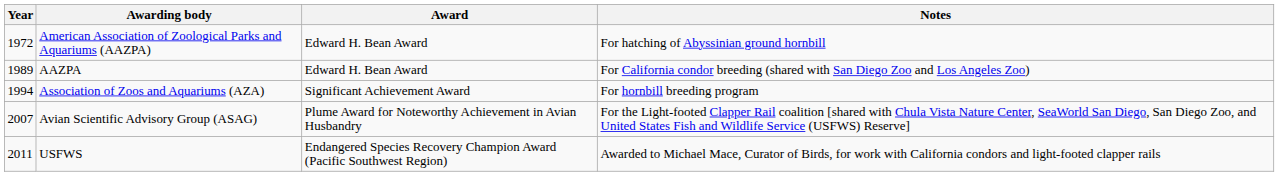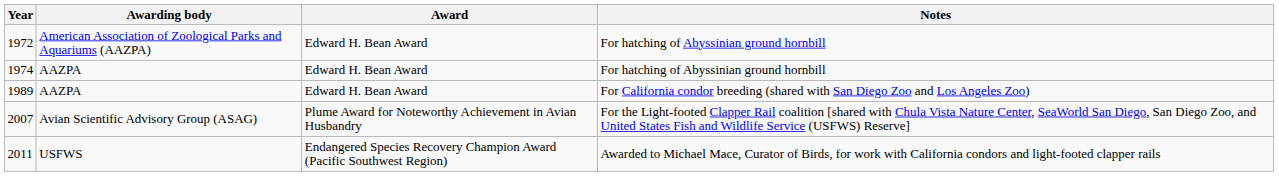+ row: 1974 | AAZPA | Edward H. Bean Award | For hatching of Abyssinian ground hornbill
- row: 1994 | Association of Zoos and Aquariums (AZA) | Significant Achievement Award | For hornbill breeding program
